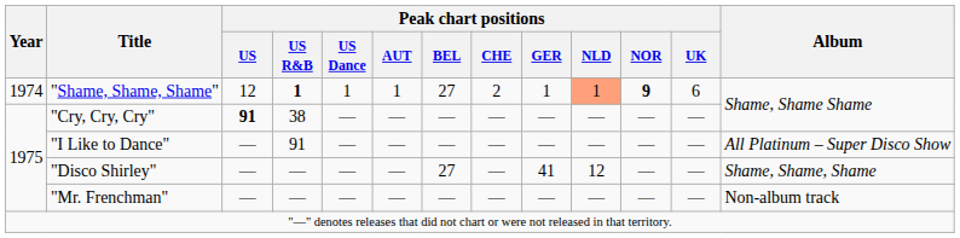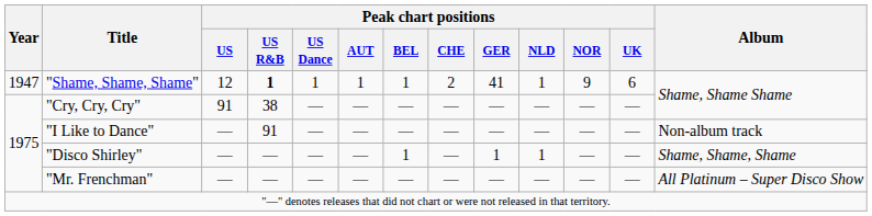"Shame, Shame, Shame" | Year: 1974 -> 1947
"Shame, Shame, Shame" | Peak chart positions / BEL: 27 -> 1
"Shame, Shame, Shame" | Peak chart positions / GER: 1 -> 41
"Shame, Shame, Shame" | Peak chart positions / NLD: lightsalmon background -> no background
"Shame, Shame, Shame" | Peak chart positions / NOR: bold -> normal
"Cry, Cry, Cry" | Peak chart positions / US: bold -> normal
"I Like to Dance" | Album: All Platinum – Super Disco Show -> Non-album track
"Disco Shirley" | Peak chart positions / BEL: 27 -> 1
"Disco Shirley" | Peak chart positions / GER: 41 -> 1
"Disco Shirley" | Peak chart positions / NLD: 12 -> 1
"Mr. Frenchman" | Album: Non-album track -> All Platinum – Super Disco Show
